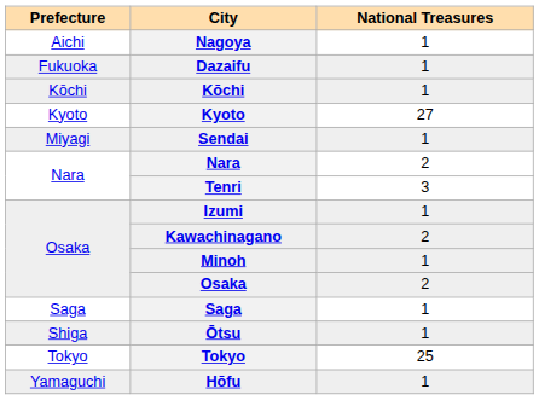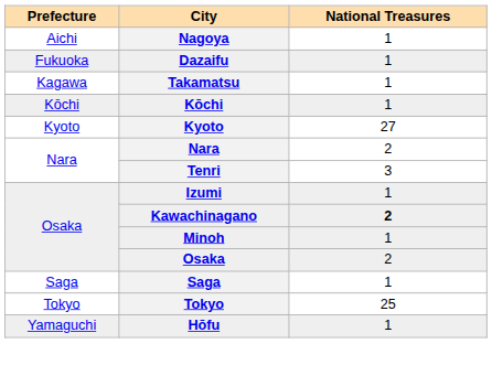+ row: Kagawa | Takamatsu | 1
- row: Miyagi | Sendai | 1
Kawachinagano | National Treasures: normal -> bold
- row: Shiga | Ōtsu | 1
